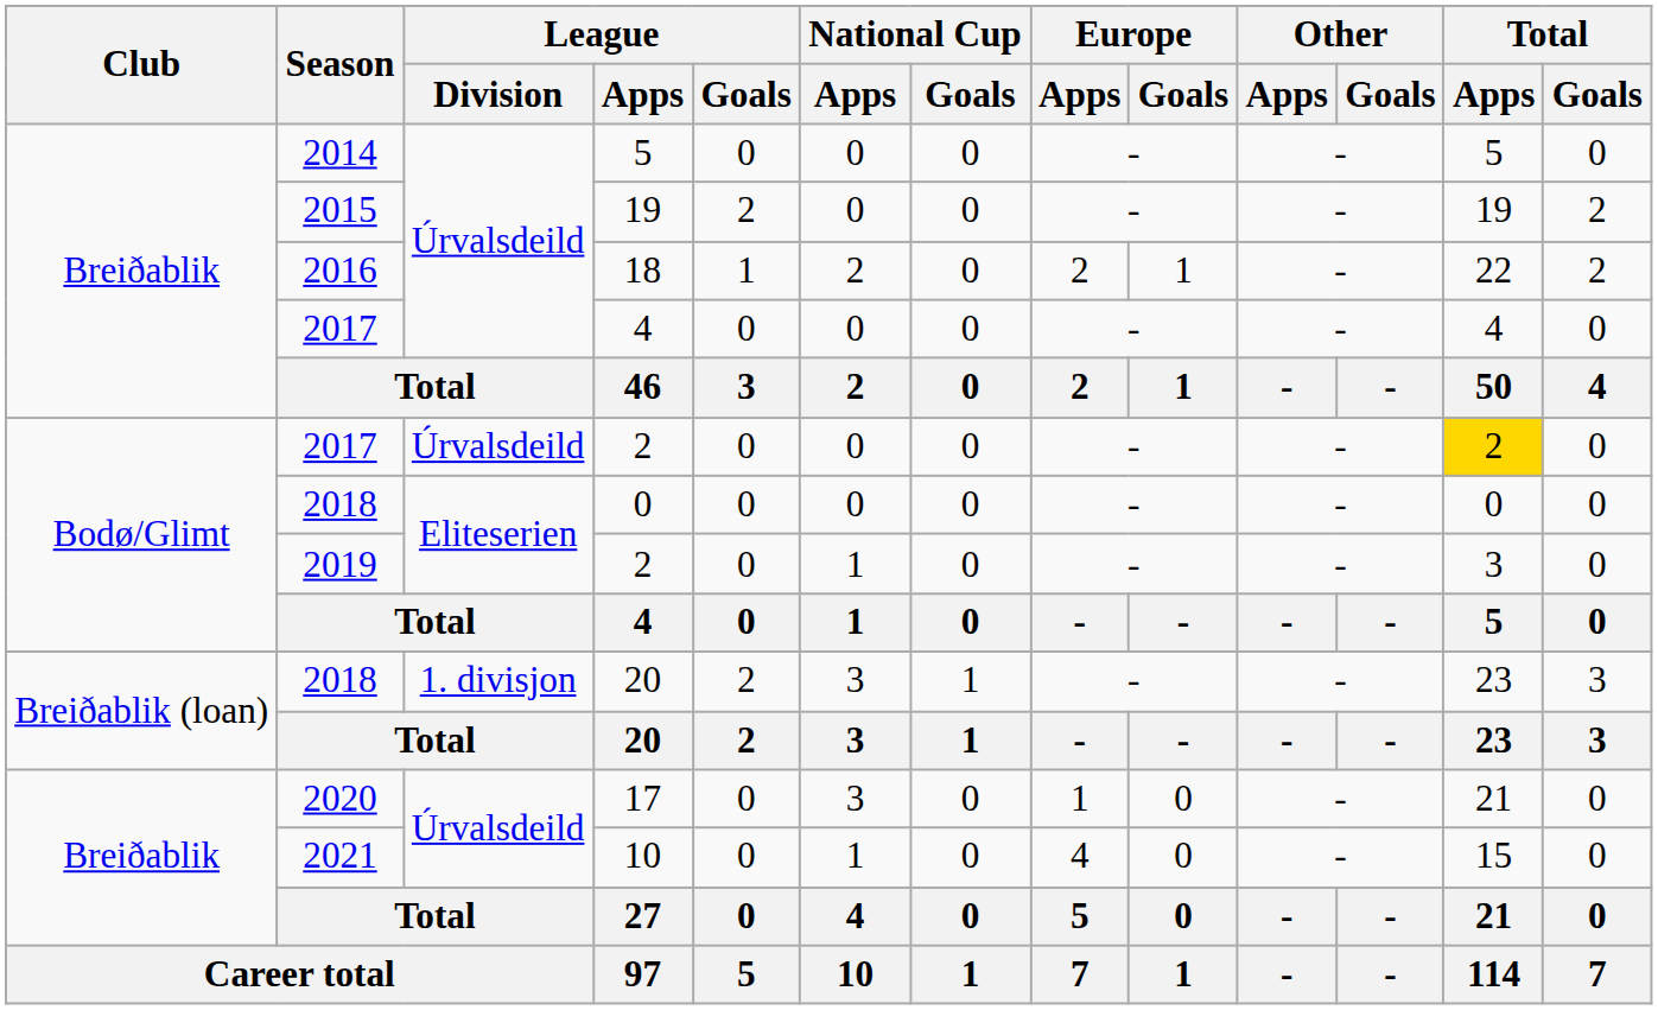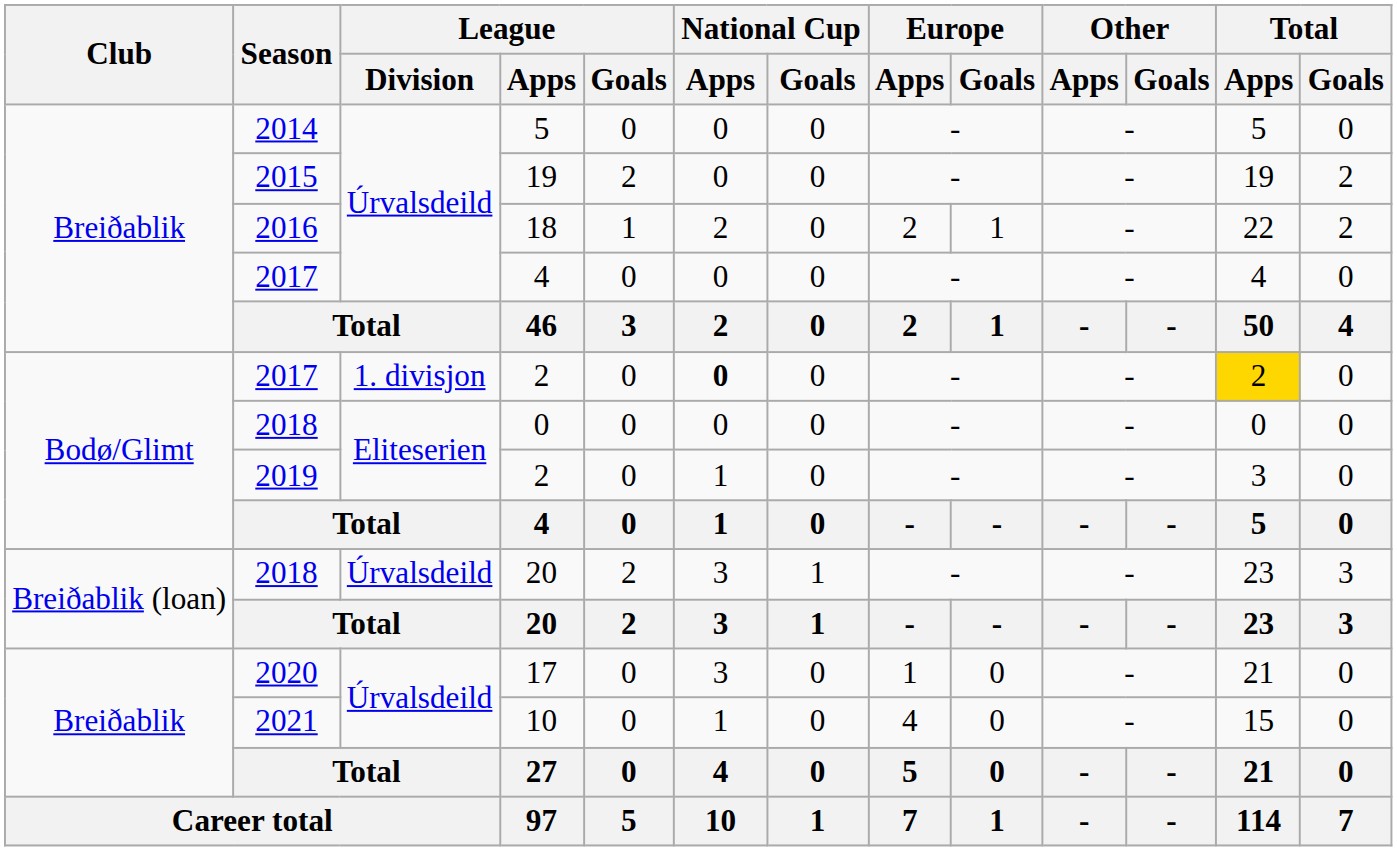2017 / 2 | League / Division: Úrvalsdeild -> 1. divisjon
2017 / 2 | National Cup / Apps: normal -> bold
2018 / 20 | League / Division: 1. divisjon -> Úrvalsdeild
